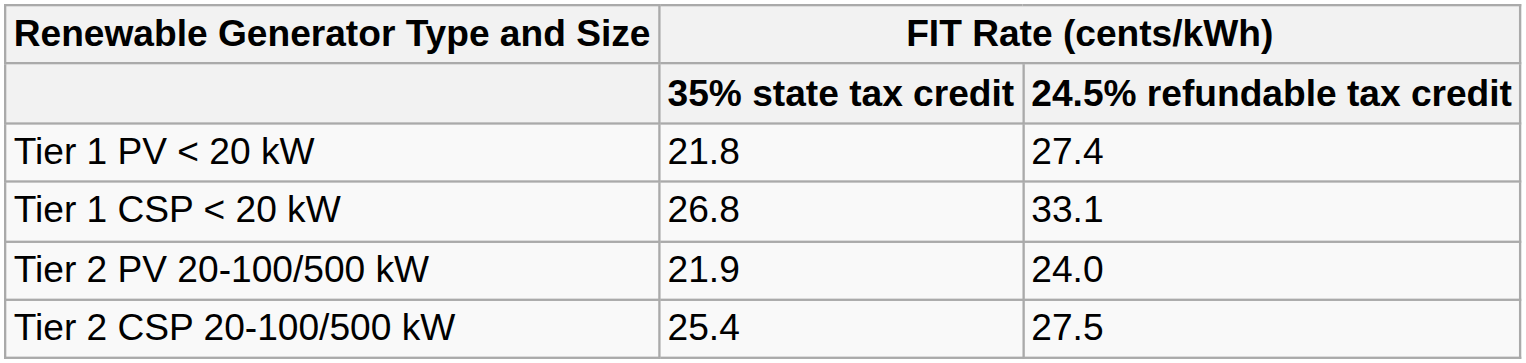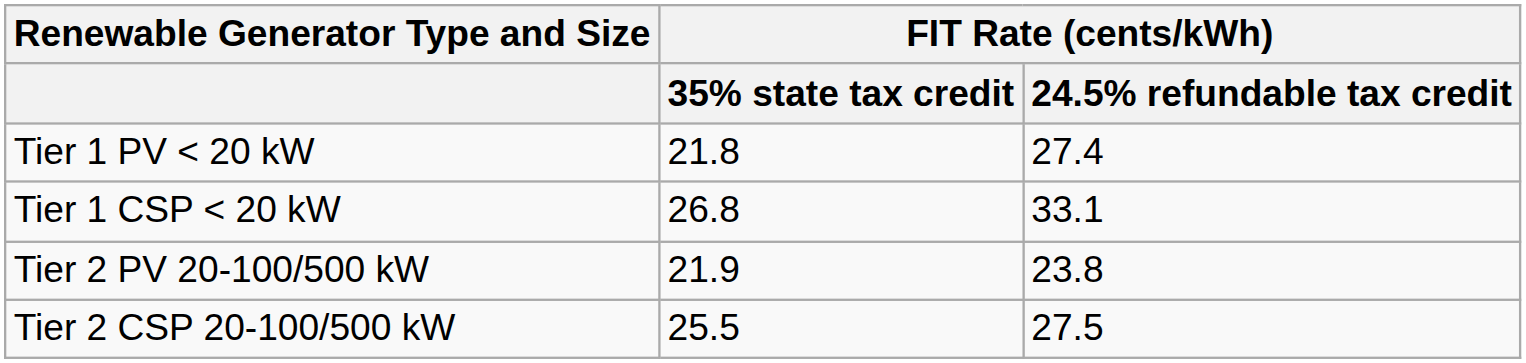Tier 2 PV 20-100/500 kW | FIT Rate (cents/kWh) / 24.5% refundable tax credit: 24.0 -> 23.8
Tier 2 CSP 20-100/500 kW | FIT Rate (cents/kWh) / 35% state tax credit: 25.4 -> 25.5
